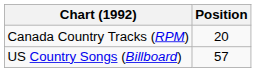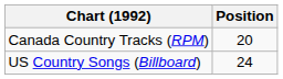US Country Songs (Billboard) | Position: 57 -> 24
